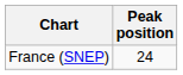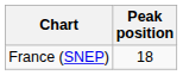France (SNEP) | Peak position: 24 -> 18
